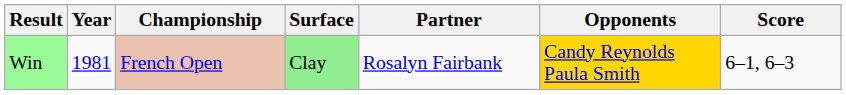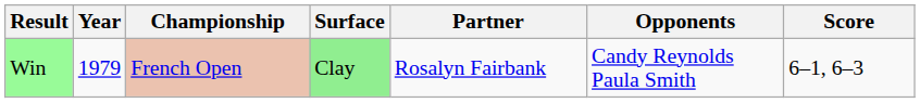Win | Year: 1981 -> 1979
Win | Opponents: gold background -> no background
